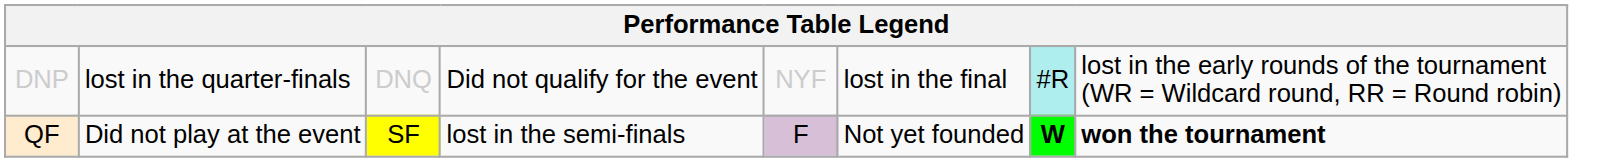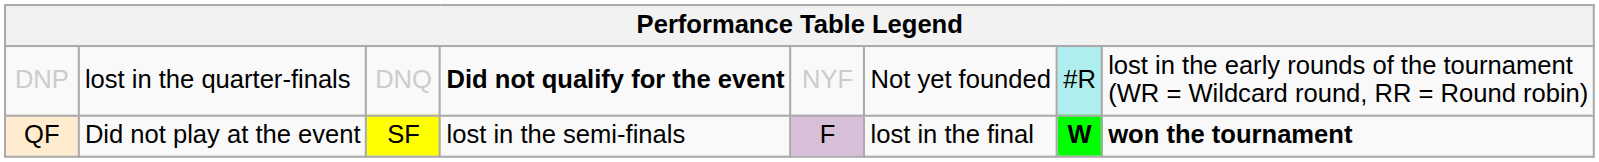DNP | column 4: normal -> bold
DNP | column 6: lost in the final -> Not yet founded
QF | column 6: Not yet founded -> lost in the final
